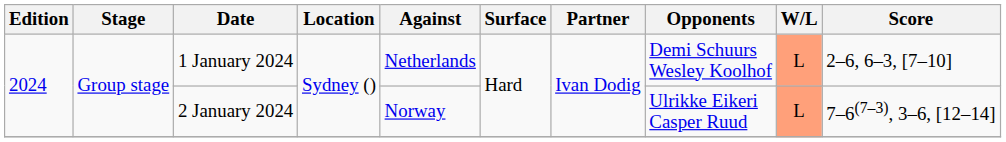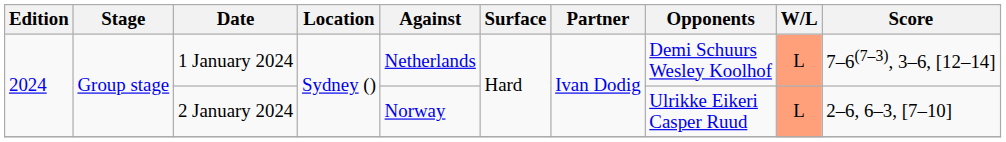1 January 2024 | Score: 2–6, 6–3, [7–10] -> 7–6(7–3), 3–6, [12–14]
2 January 2024 | Score: 7–6(7–3), 3–6, [12–14] -> 2–6, 6–3, [7–10]
